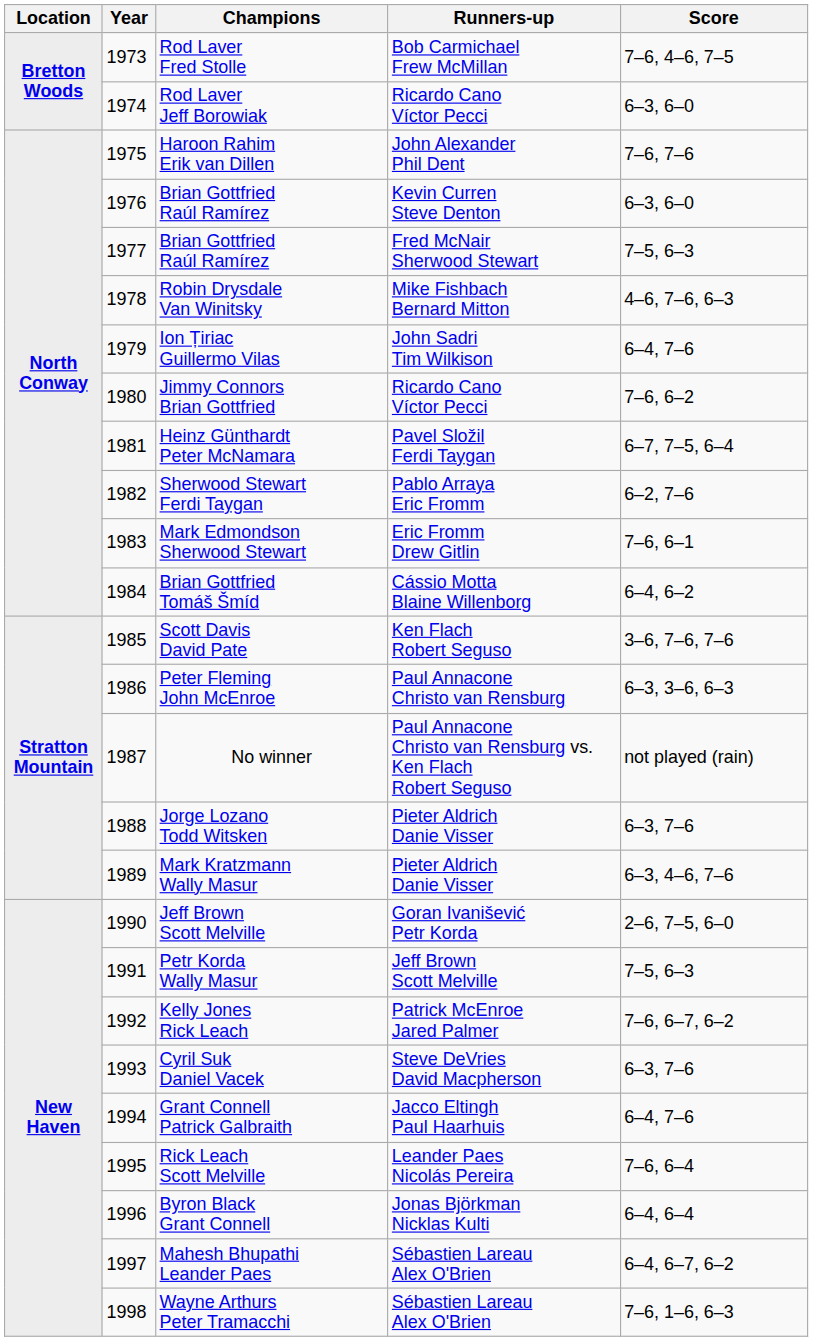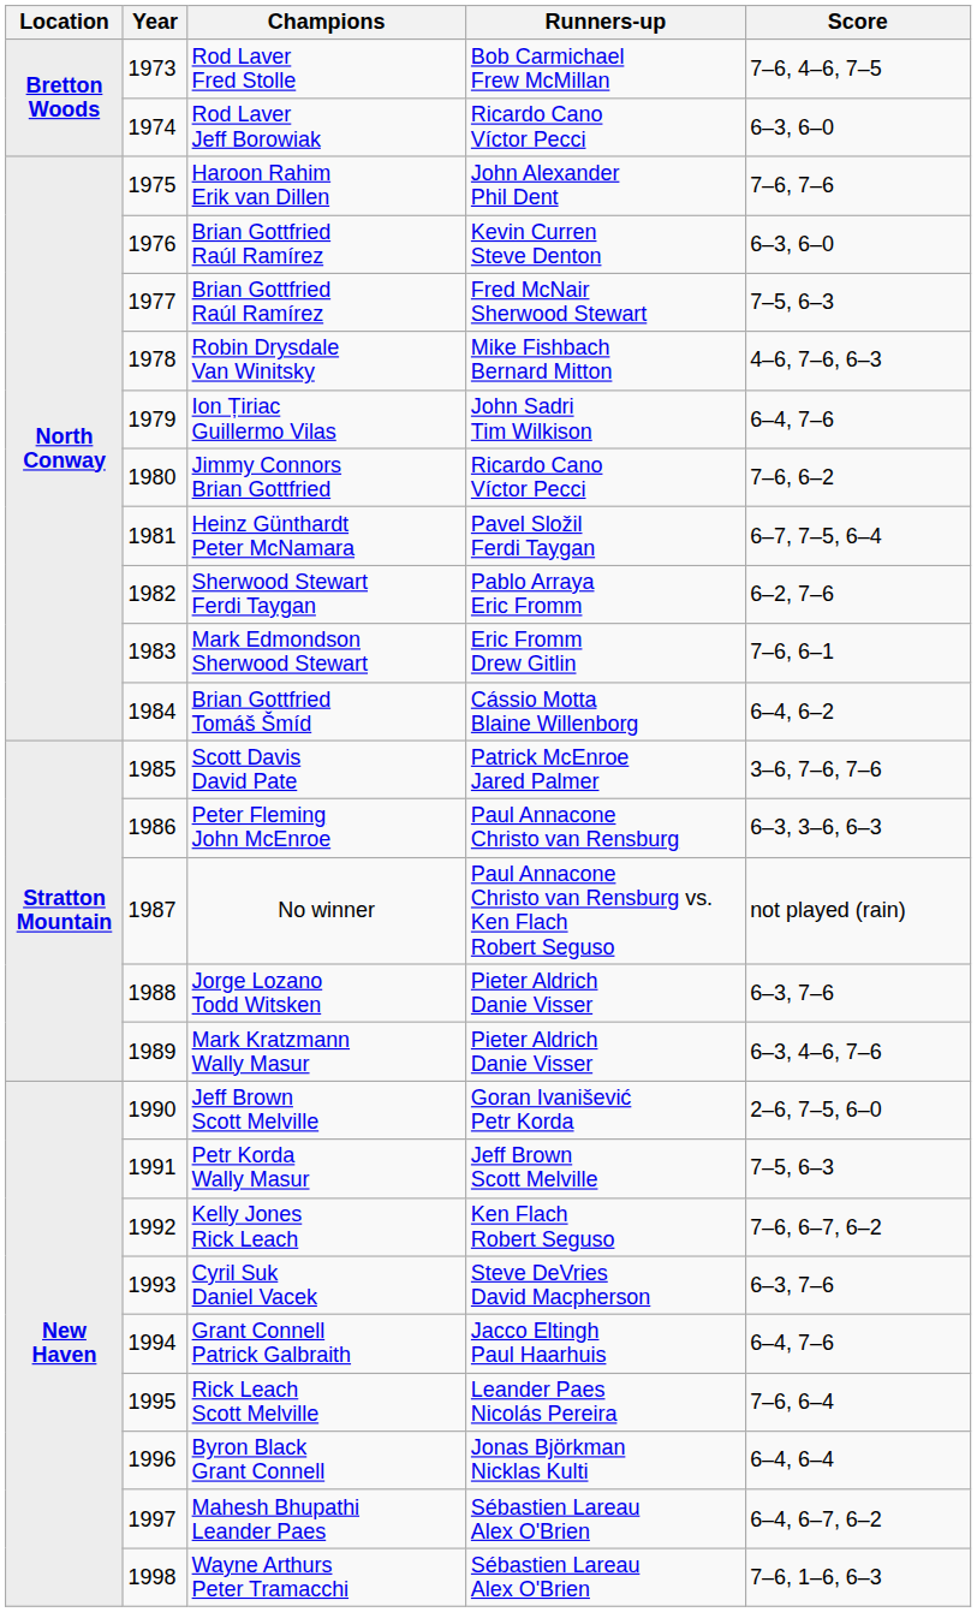Scott Davis David Pate | Runners-up: Ken Flach Robert Seguso -> Patrick McEnroe Jared Palmer
Kelly Jones Rick Leach | Runners-up: Patrick McEnroe Jared Palmer -> Ken Flach Robert Seguso
